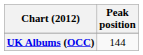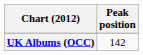UK Albums (OCC) | Peak position: 144 -> 142
